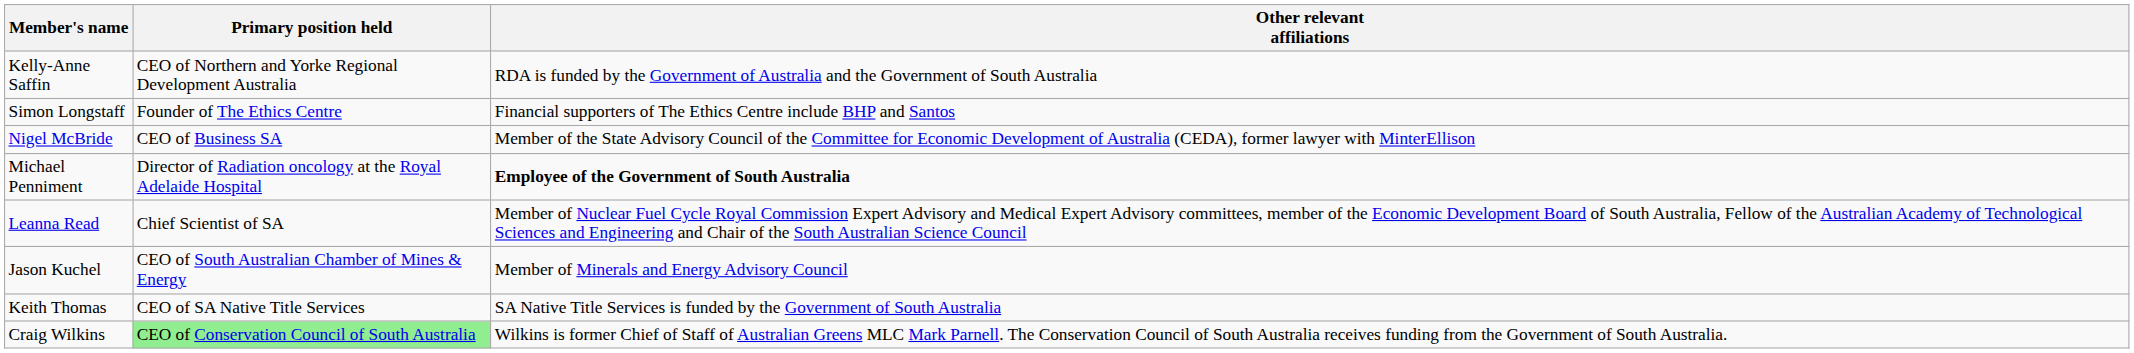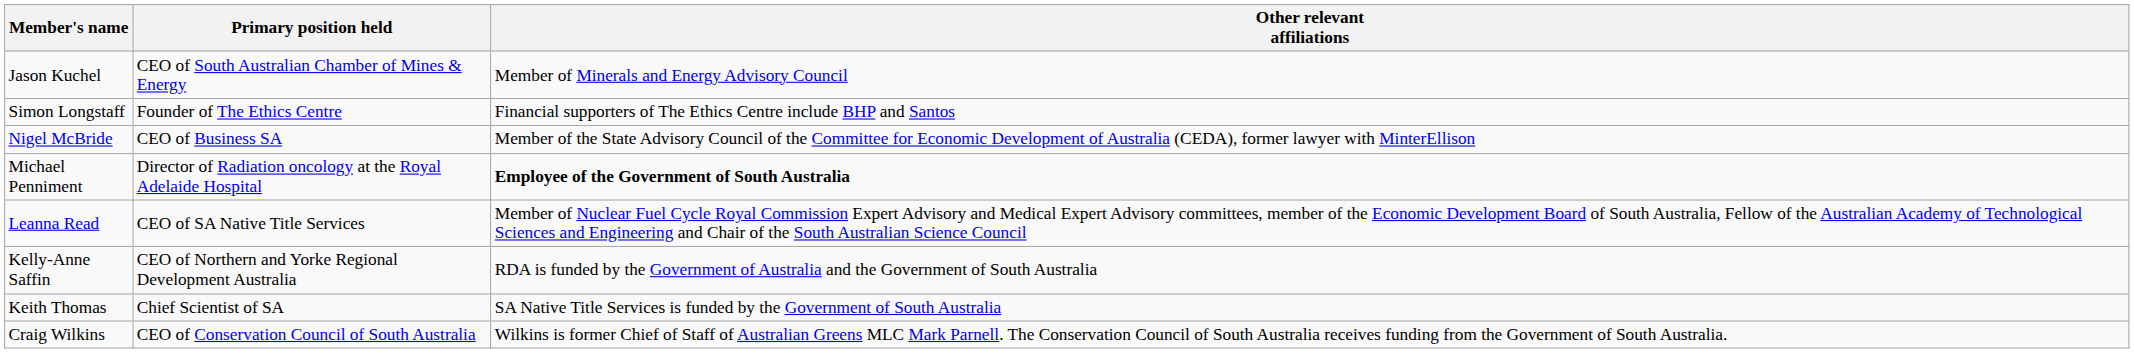rows swapped: Jason Kuchel <-> Kelly-Anne Saffin
Leanna Read | Primary position held: Chief Scientist of SA -> CEO of SA Native Title Services
Keith Thomas | Primary position held: CEO of SA Native Title Services -> Chief Scientist of SA
Craig Wilkins | Primary position held: lightgreen background -> no background
